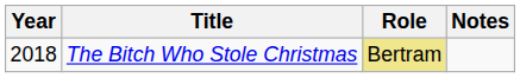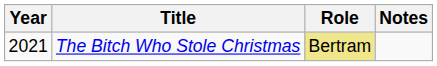The Bitch Who Stole Christmas | Year: 2018 -> 2021
